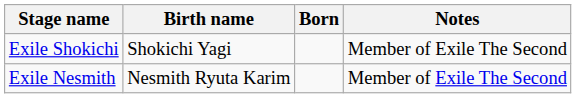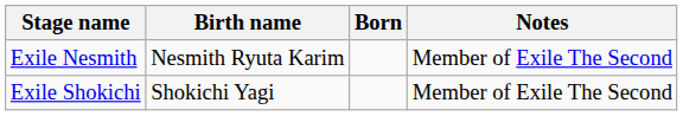rows swapped: Exile Nesmith <-> Exile Shokichi
